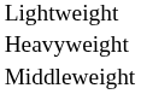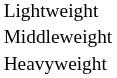rows swapped: Middleweight <-> Heavyweight
